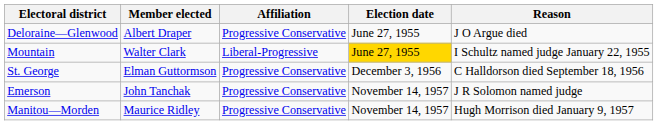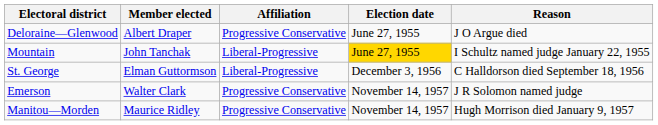Mountain | Member elected: Walter Clark -> John Tanchak
St. George | Affiliation: Progressive Conservative -> Liberal-Progressive
Emerson | Member elected: John Tanchak -> Walter Clark
